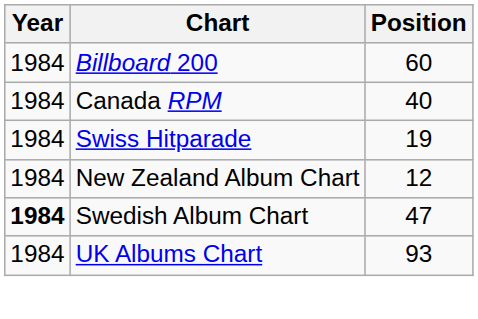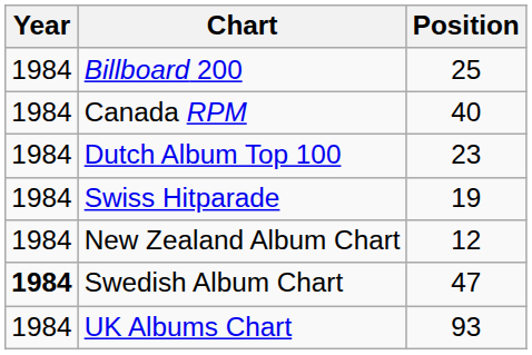Billboard 200 | Position: 60 -> 25
+ row: 1984 | Dutch Album Top 100 | 23
